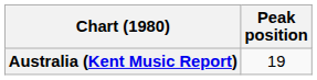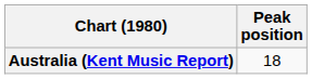Australia (Kent Music Report) | Peak position: 19 -> 18
